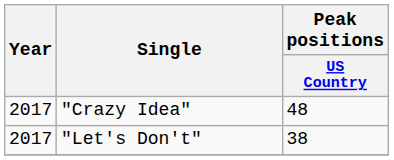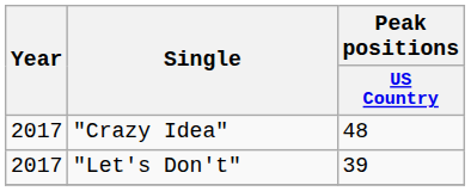"Let's Don't" | Peak positions / US Country: 38 -> 39
